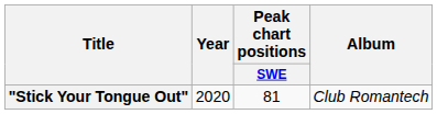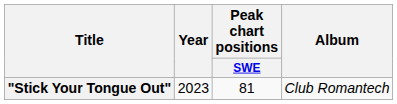"Stick Your Tongue Out" | Year: 2020 -> 2023
